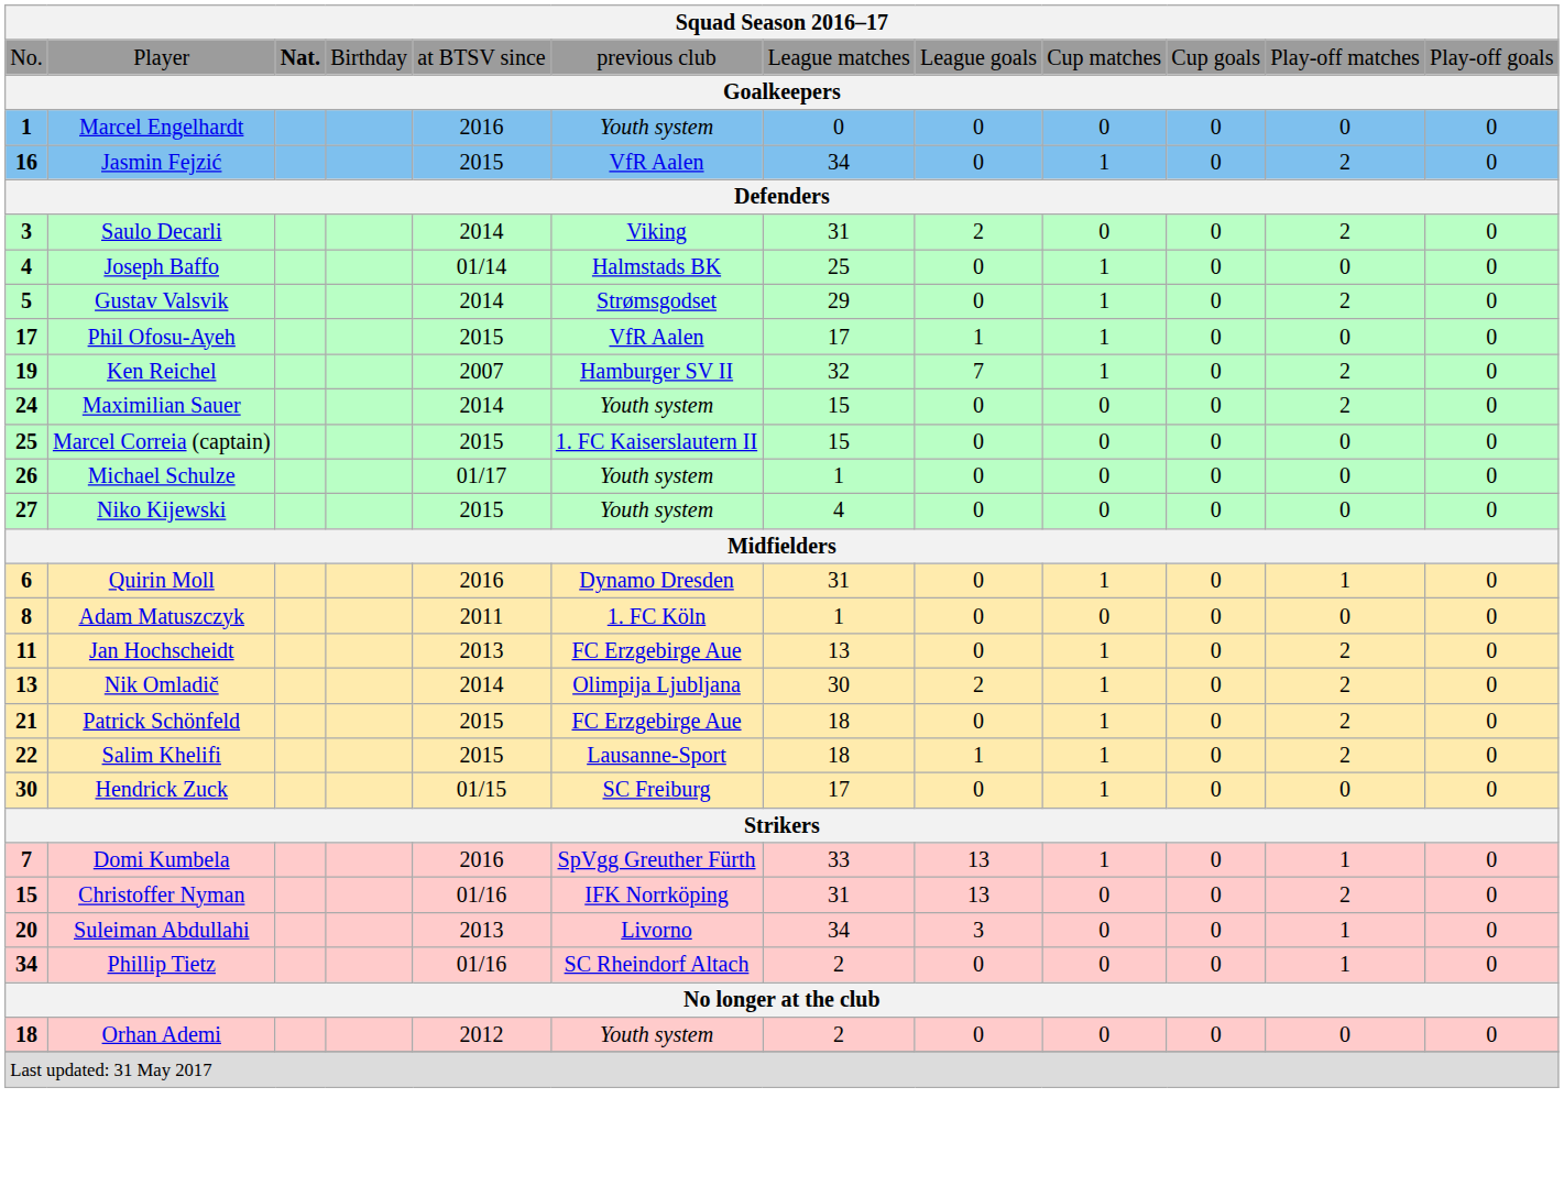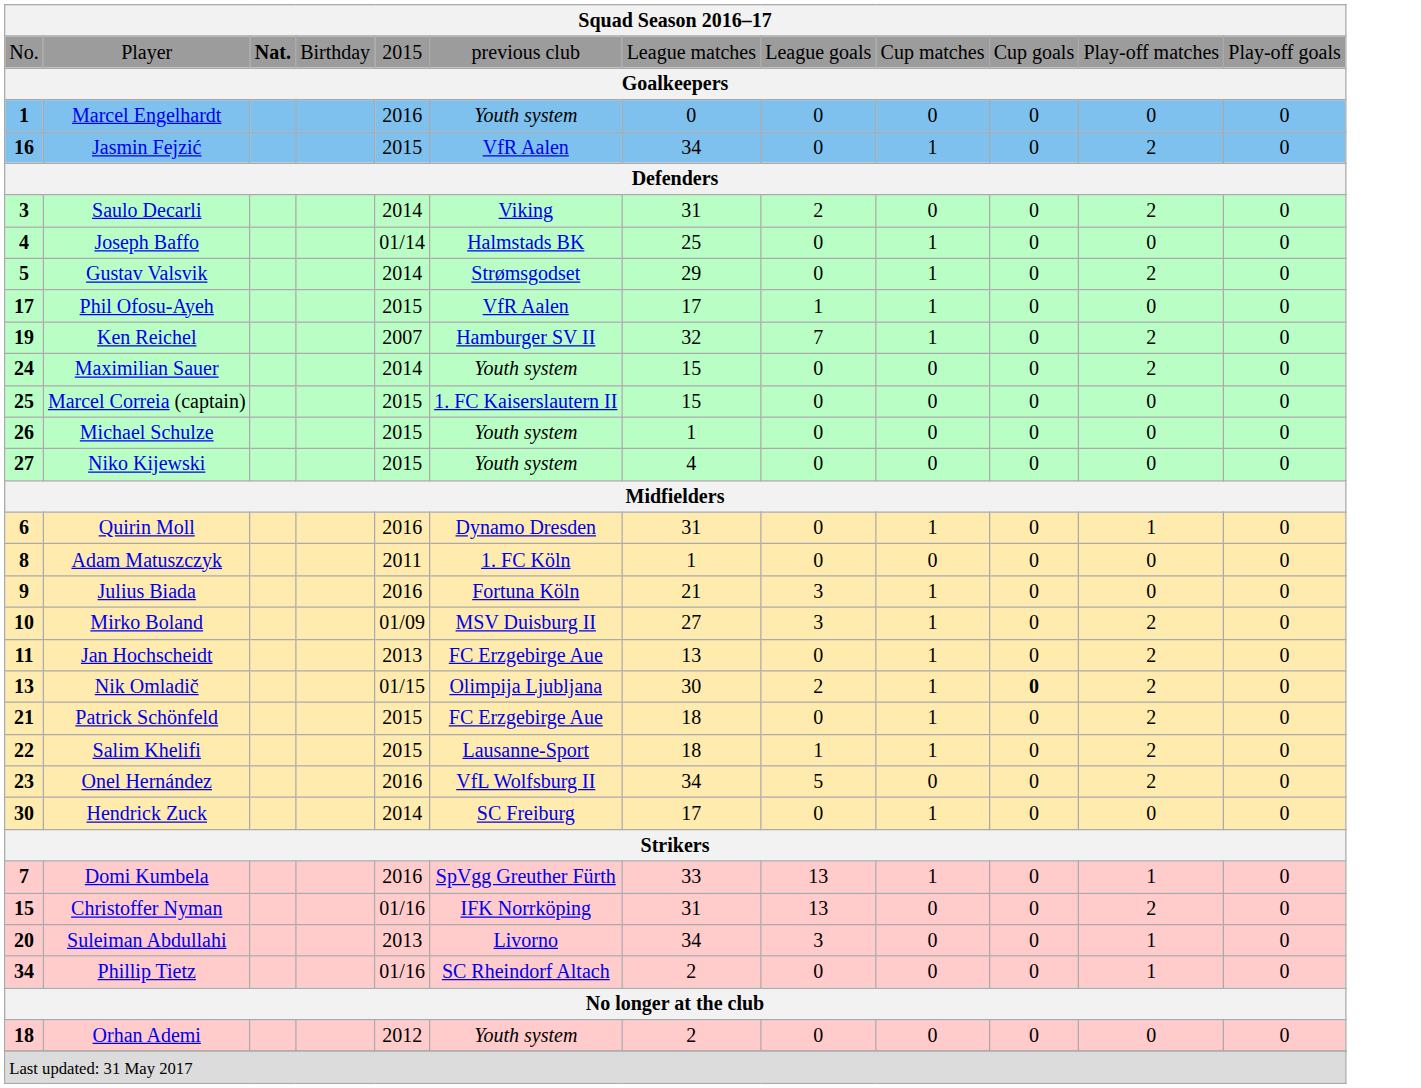Player | column 5: at BTSV since -> 2015
Michael Schulze | column 5: 01/17 -> 2015
+ row: 9 | Julius Biada | 2016 | Fortuna Köln | 21 | 3 | 1 | 0 | 0 | 0
+ row: 10 | Mirko Boland | 01/09 | MSV Duisburg II | 27 | 3 | 1 | 0 | 2 | 0
Nik Omladič | column 5: 2014 -> 01/15
Nik Omladič | column 10: normal -> bold
+ row: 23 | Onel Hernández | 2016 | VfL Wolfsburg II | 34 | 5 | 0 | 0 | 2 | 0
Hendrick Zuck | column 5: 01/15 -> 2014
